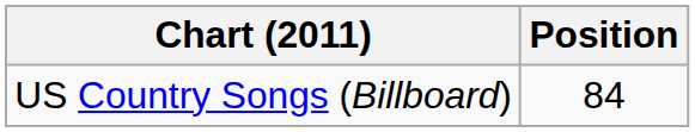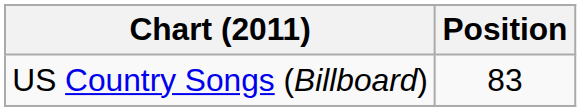US Country Songs (Billboard) | Position: 84 -> 83
